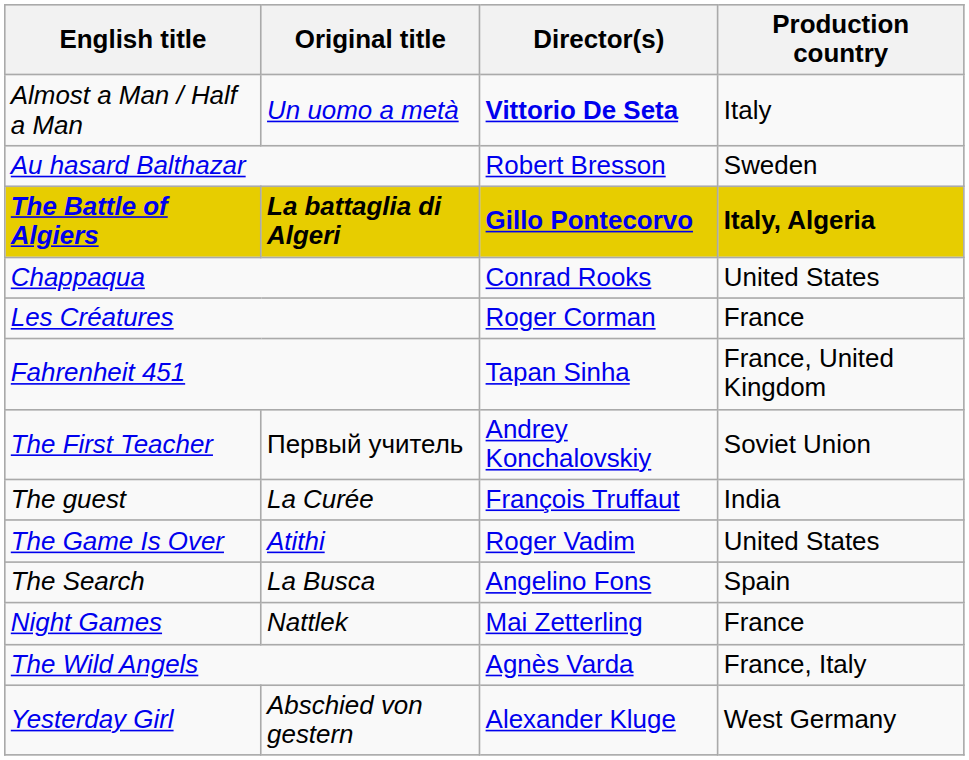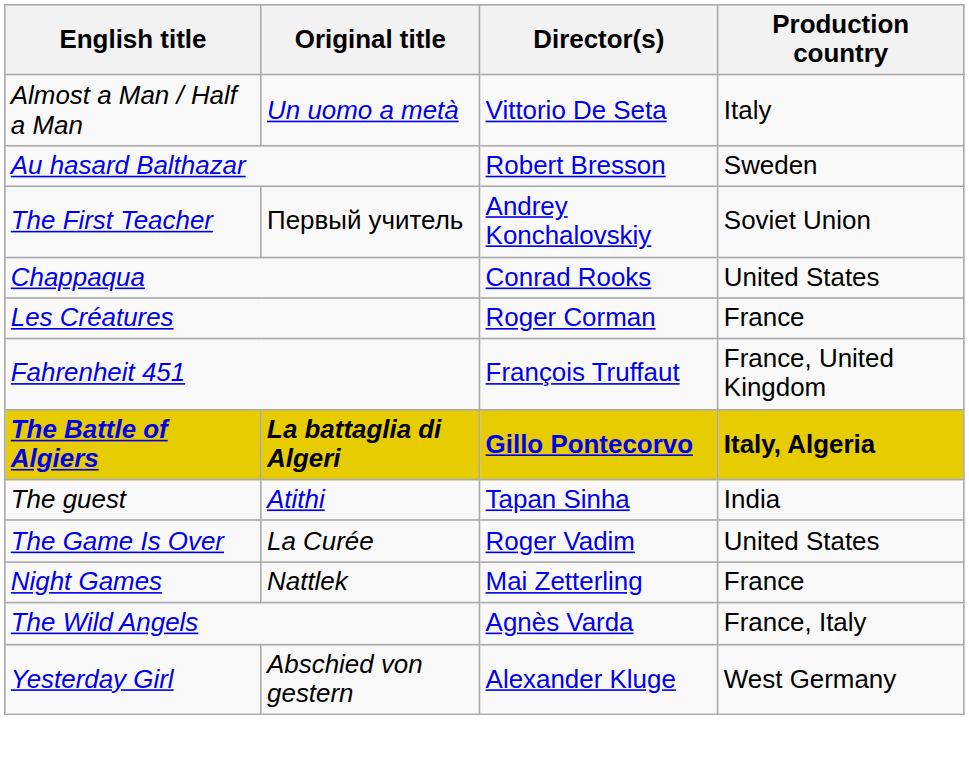Almost a Man / Half a Man | Director(s): bold -> normal
rows swapped: The Battle of Algiers <-> The First Teacher
Fahrenheit 451 | Director(s): Tapan Sinha -> François Truffaut
The guest | Original title: La Curée -> Atithi
The guest | Director(s): François Truffaut -> Tapan Sinha
The Game Is Over | Original title: Atithi -> La Curée
- row: The Search | La Busca | Angelino Fons | Spain
